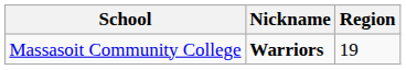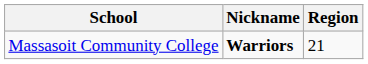Massasoit Community College | Region: 19 -> 21
